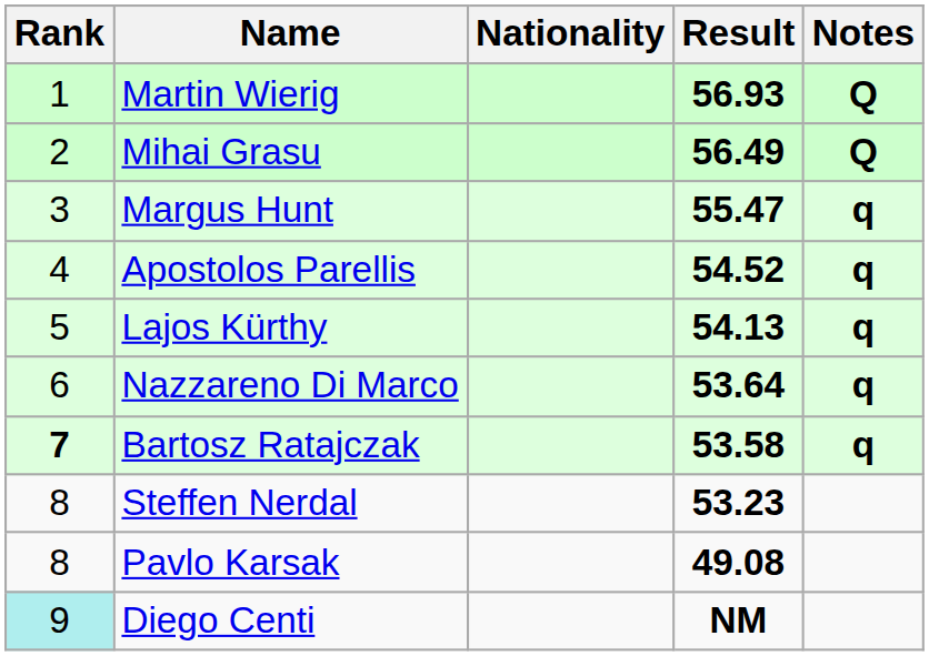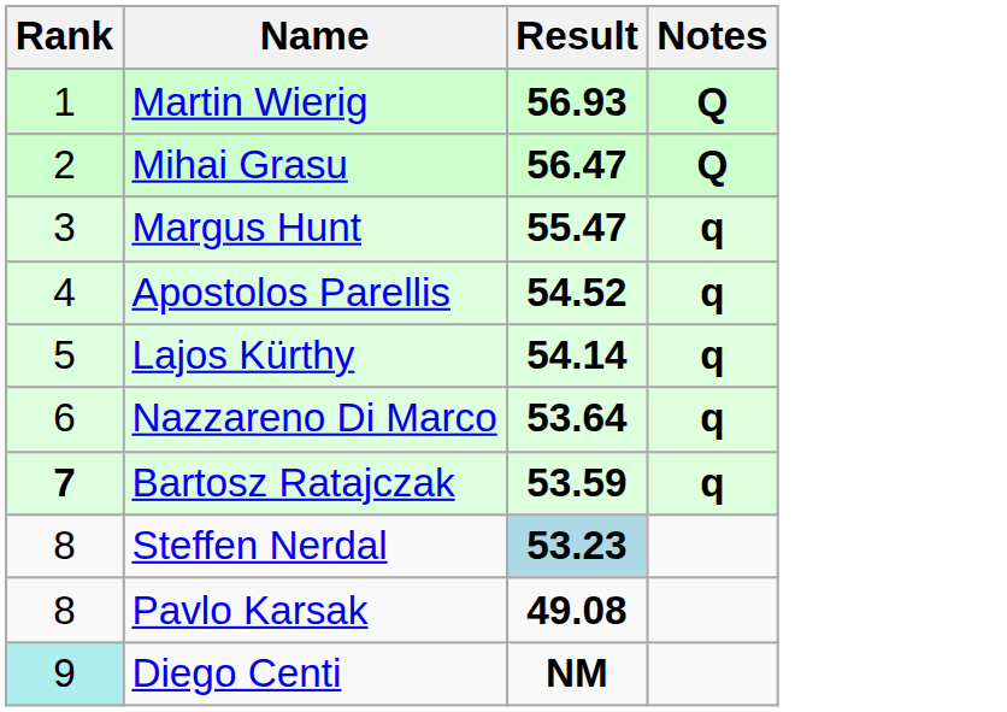- column: Nationality
Mihai Grasu | Result: 56.49 -> 56.47
Lajos Kürthy | Result: 54.13 -> 54.14
Bartosz Ratajczak | Result: 53.58 -> 53.59
Steffen Nerdal | Result: no background -> lightblue background
